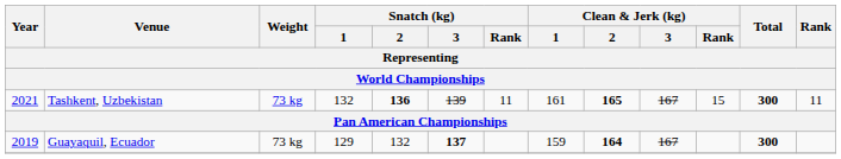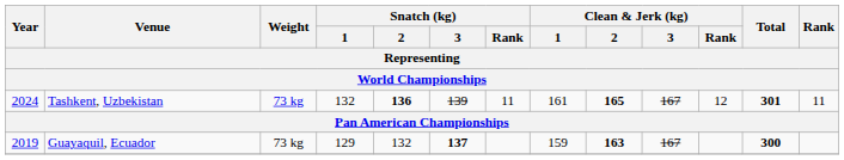Tashkent, Uzbekistan | Year: 2021 -> 2024
Tashkent, Uzbekistan | Clean & Jerk (kg) / Rank: 15 -> 12
Tashkent, Uzbekistan | Total: 300 -> 301
Guayaquil, Ecuador | Clean & Jerk (kg) / 2: 164 -> 163
